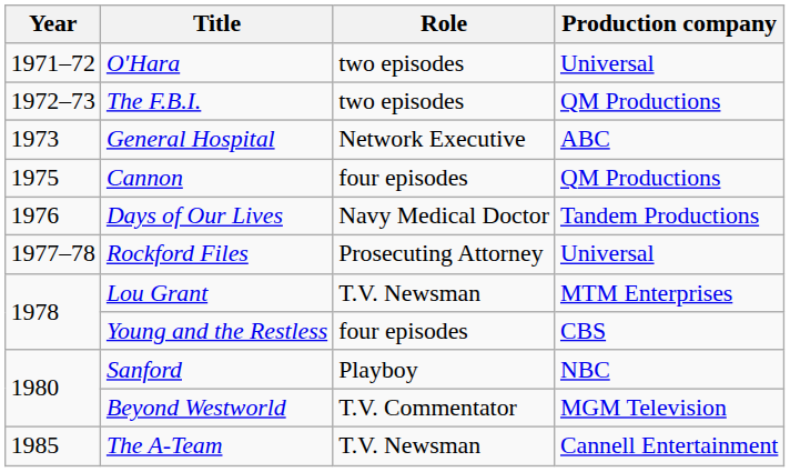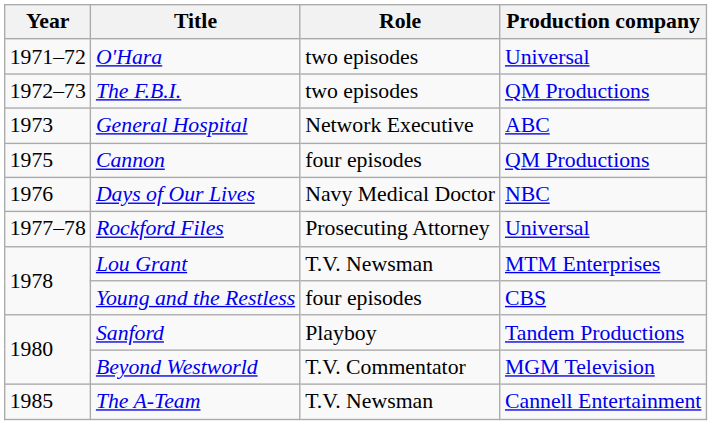Days of Our Lives | Production company: Tandem Productions -> NBC
Sanford | Production company: NBC -> Tandem Productions
